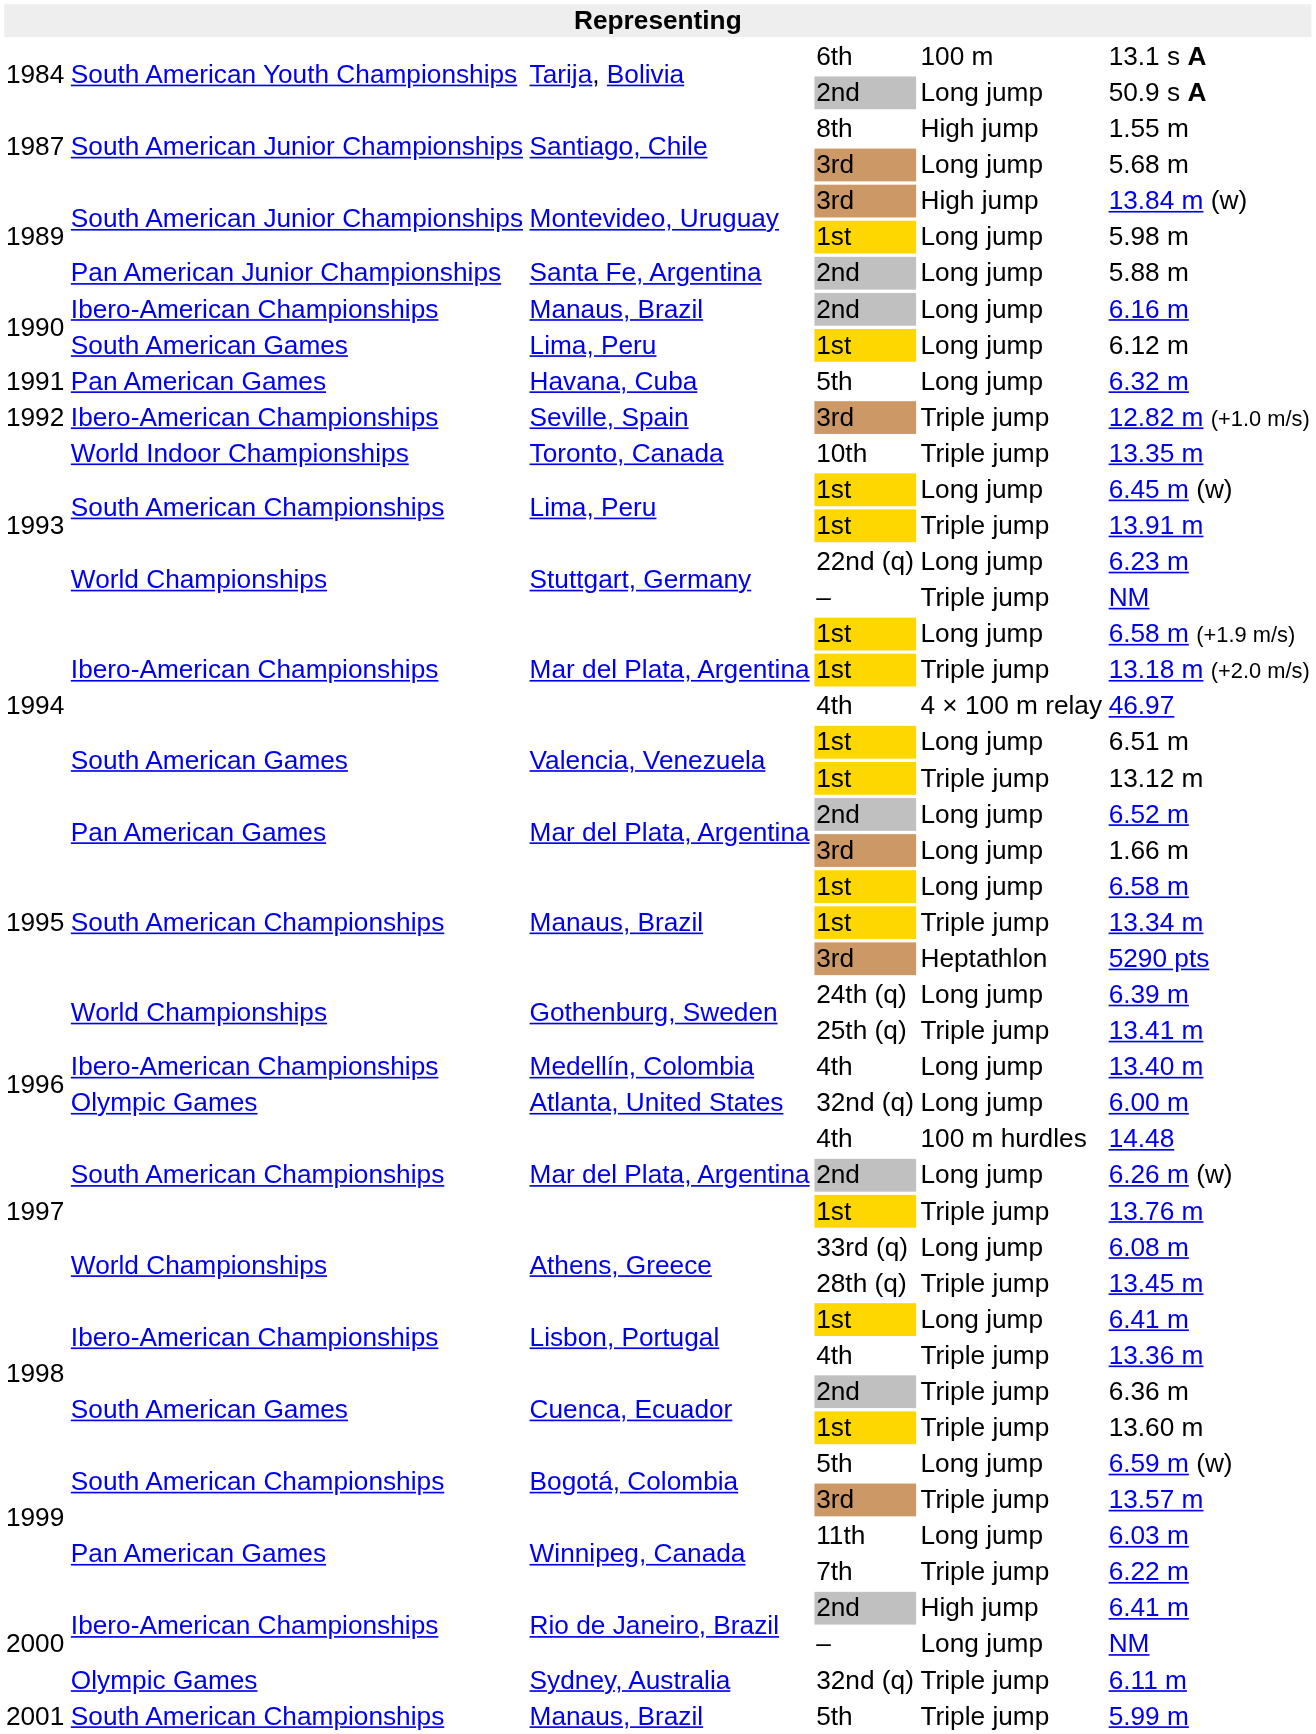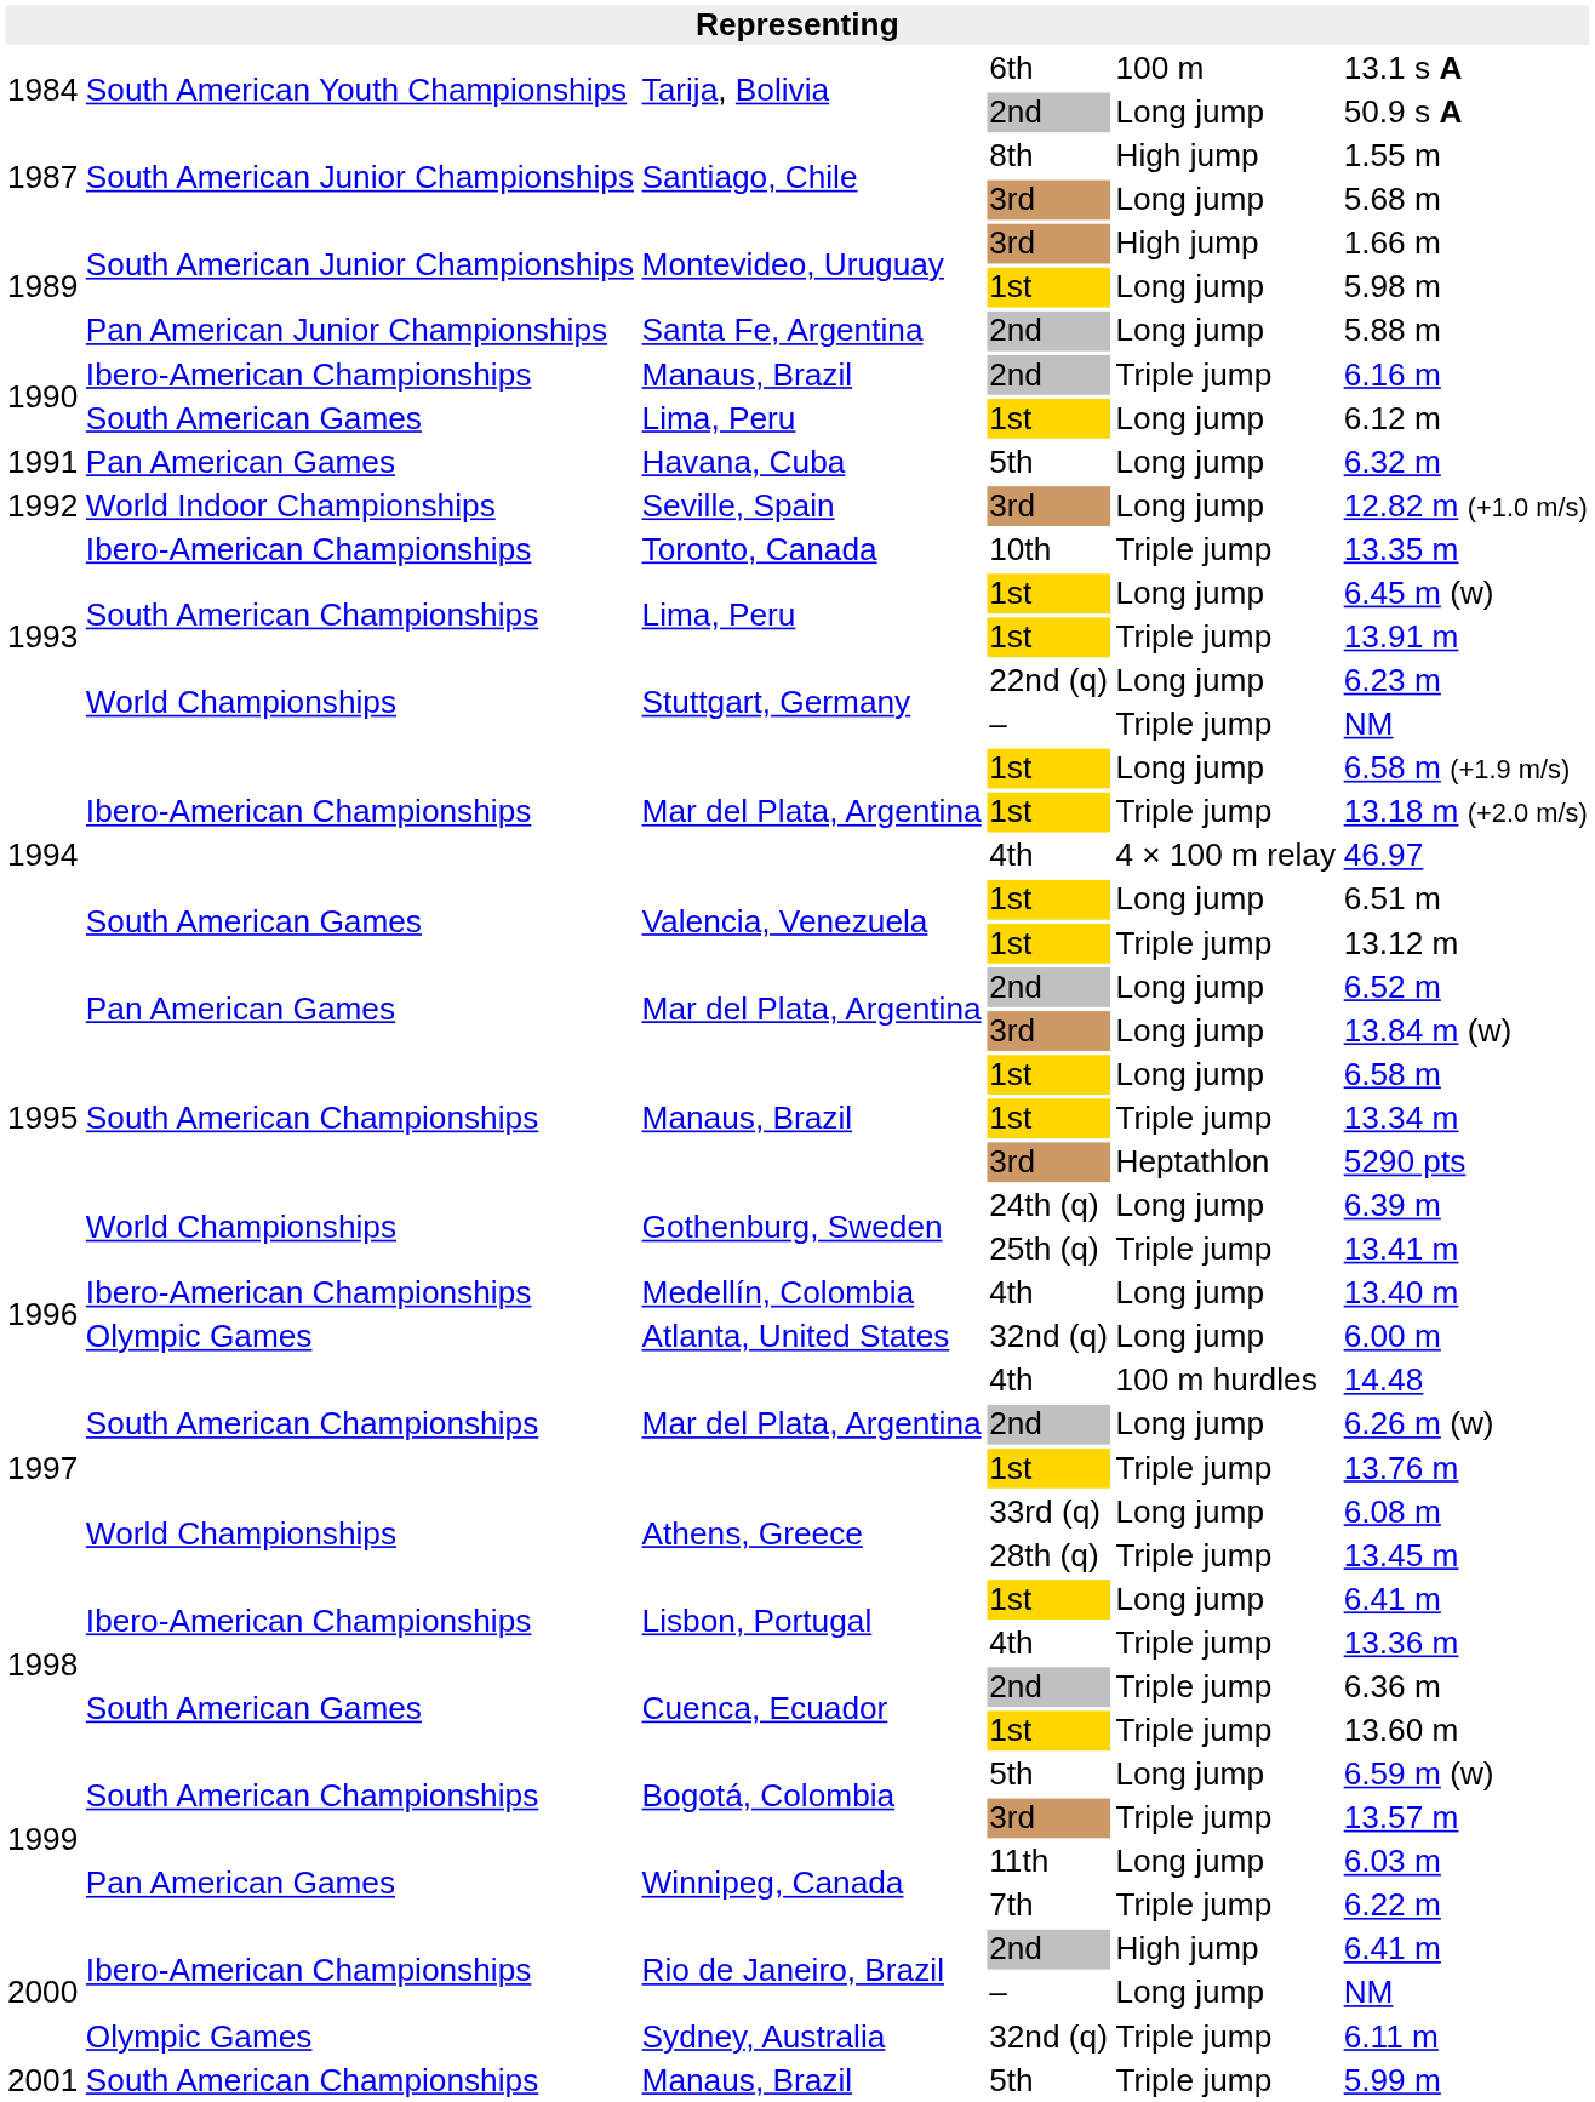Montevideo, Uruguay / 3rd | column 6: 13.84 m (w) -> 1.66 m
Manaus, Brazil / 2nd | column 5: Long jump -> Triple jump
Seville, Spain | column 2: Ibero-American Championships -> World Indoor Championships
Seville, Spain | column 5: Triple jump -> Long jump
Toronto, Canada | column 2: World Indoor Championships -> Ibero-American Championships
Mar del Plata, Argentina / 3rd | column 6: 1.66 m -> 13.84 m (w)
